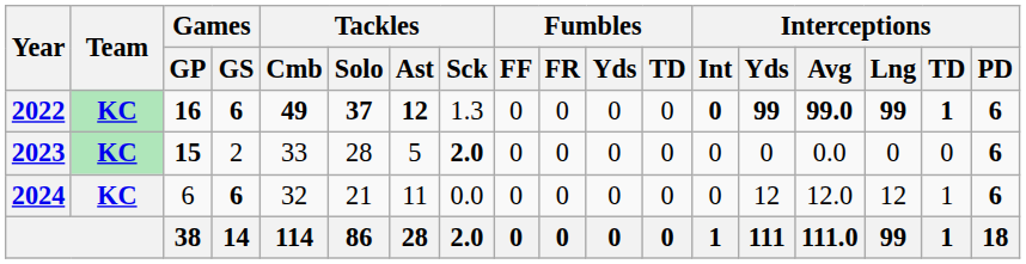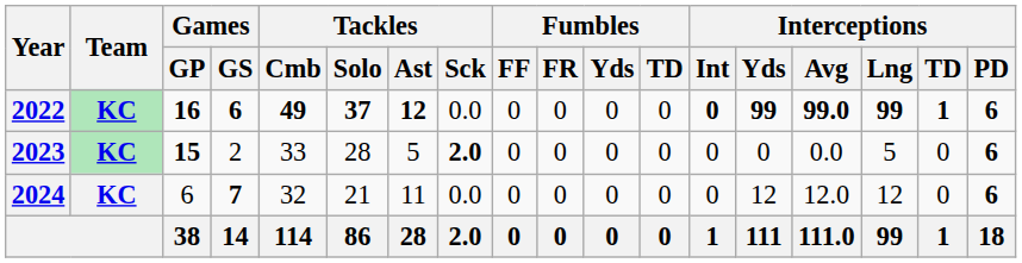2022 | Tackles / Sck: 1.3 -> 0.0
2023 | Interceptions / Lng: 0 -> 5
2024 | Games / GS: 6 -> 7
2024 | Interceptions / TD: 1 -> 0
